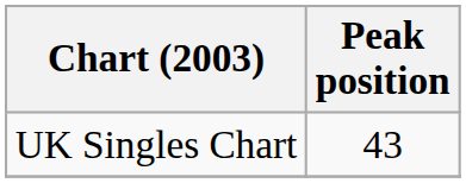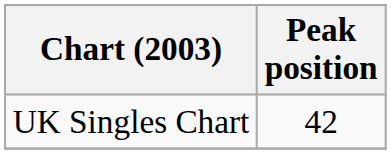UK Singles Chart | Peak position: 43 -> 42
